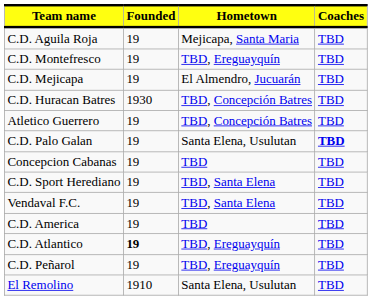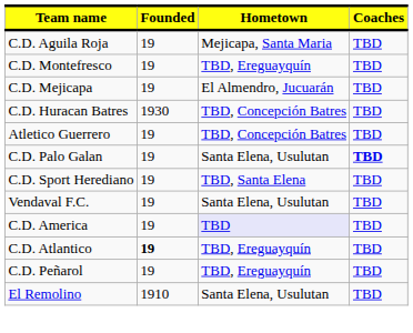- row: Concepcion Cabanas | 19 | TBD | TBD
Vendaval F.C. | Hometown: TBD, Santa Elena -> Santa Elena, Usulutan
C.D. America | Hometown: no background -> lavender background
